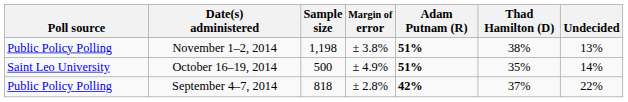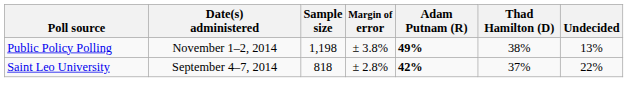November 1–2, 2014 | Adam Putnam (R): 51% -> 49%
- row: Saint Leo University | October 16–19, 2014 | 500 | ± 4.9% | 51% | 35% | 14%
September 4–7, 2014 | Poll source: Public Policy Polling -> Saint Leo University
